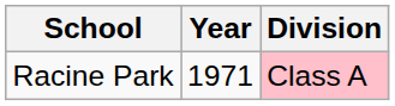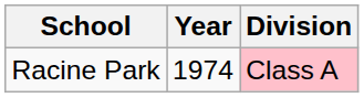Racine Park | Year: 1971 -> 1974
